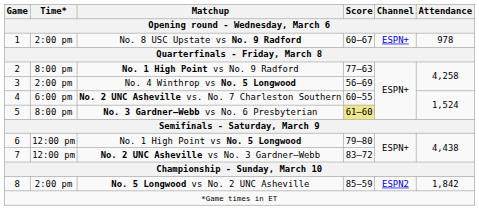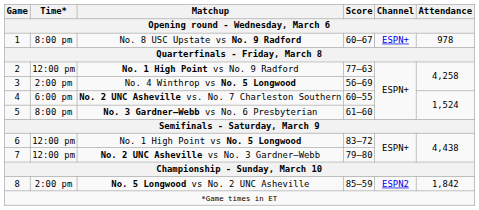No. 8 USC Upstate vs No. 9 Radford | Time*: 2:00 pm -> 8:00 pm
No. 1 High Point vs No. 9 Radford | Time*: 8:00 pm -> 12:00 pm
No. 3 Gardner–Webb vs No. 6 Presbyterian | Score: khaki background -> no background
No. 1 High Point vs No. 5 Longwood | Score: 79–80 -> 83–72
No. 2 UNC Asheville vs No. 3 Gardner–Webb | Score: 83–72 -> 79–80
